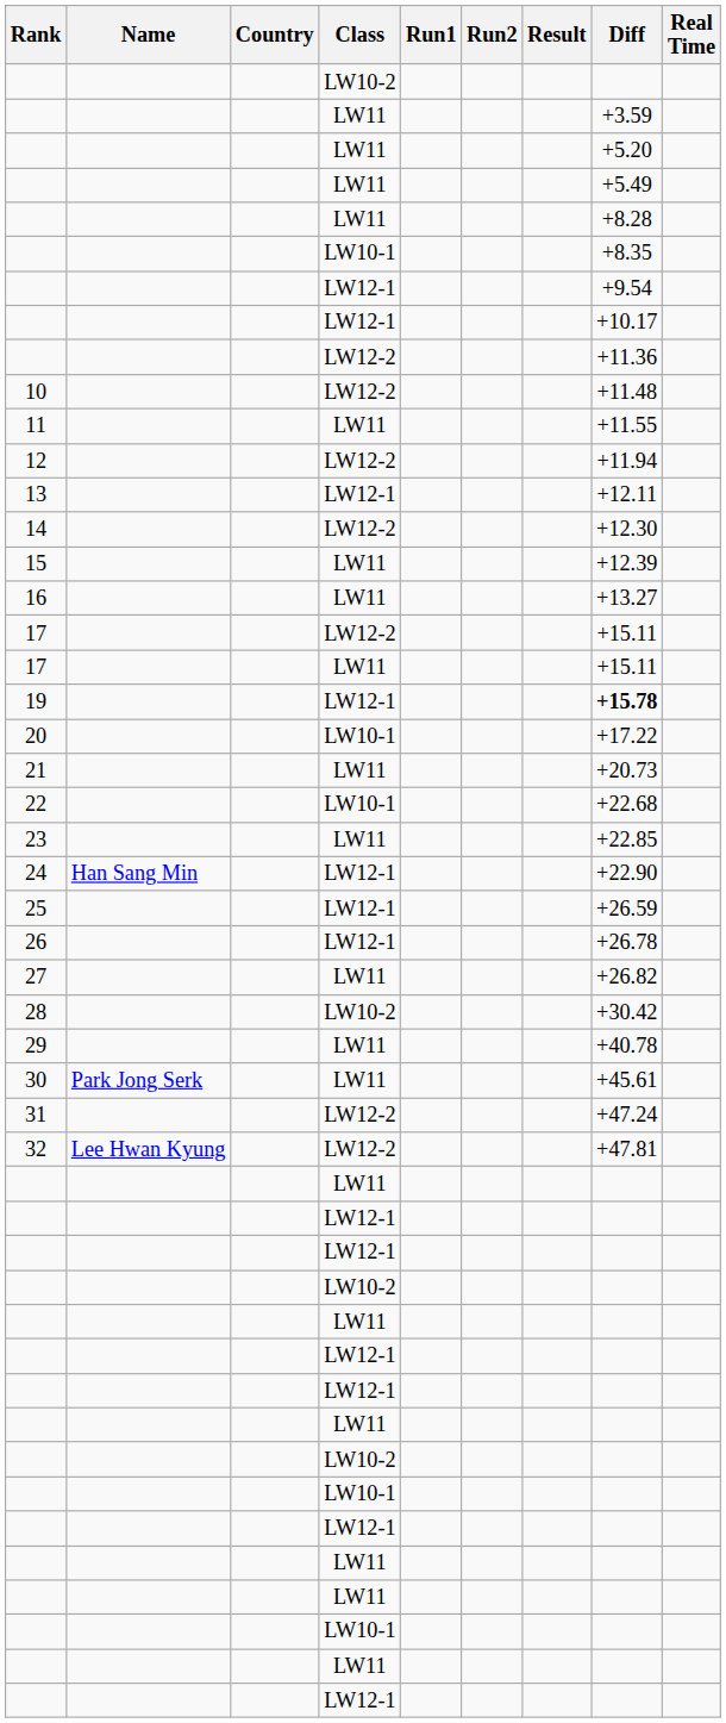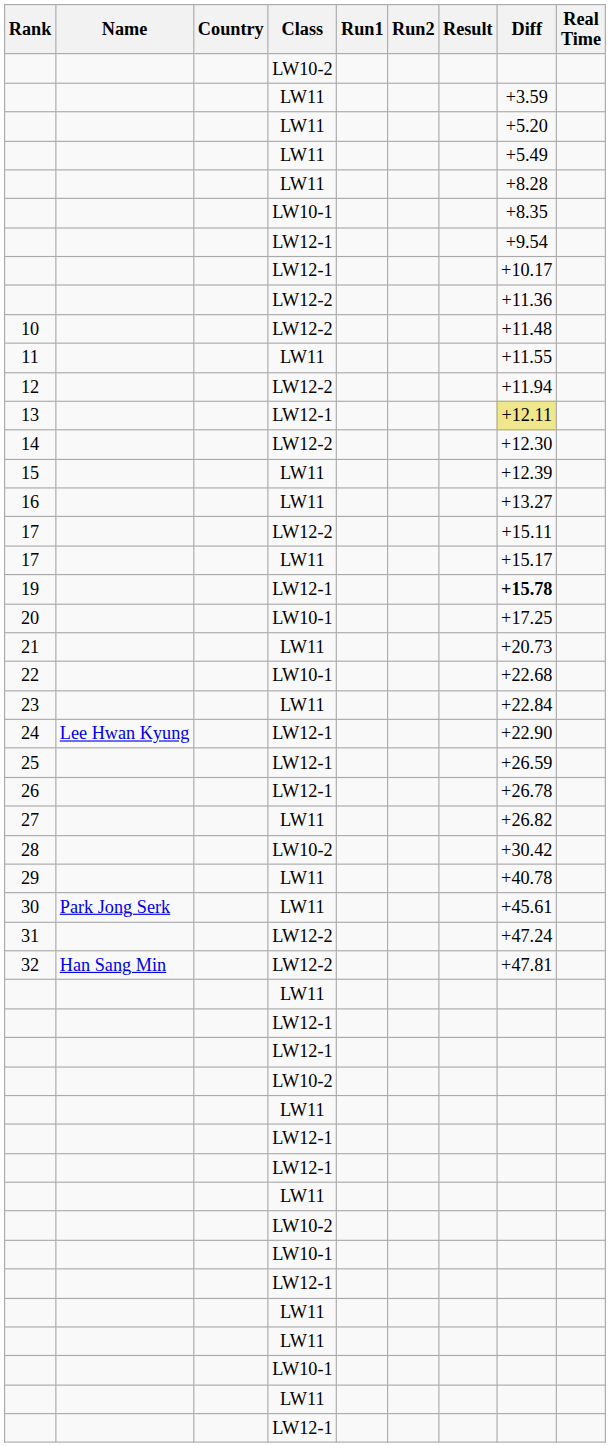13 | Diff: no background -> khaki background
17 / LW11 | Diff: +15.11 -> +15.17
20 | Diff: +17.22 -> +17.25
23 | Diff: +22.85 -> +22.84
24 | Name: Han Sang Min -> Lee Hwan Kyung
32 | Name: Lee Hwan Kyung -> Han Sang Min
